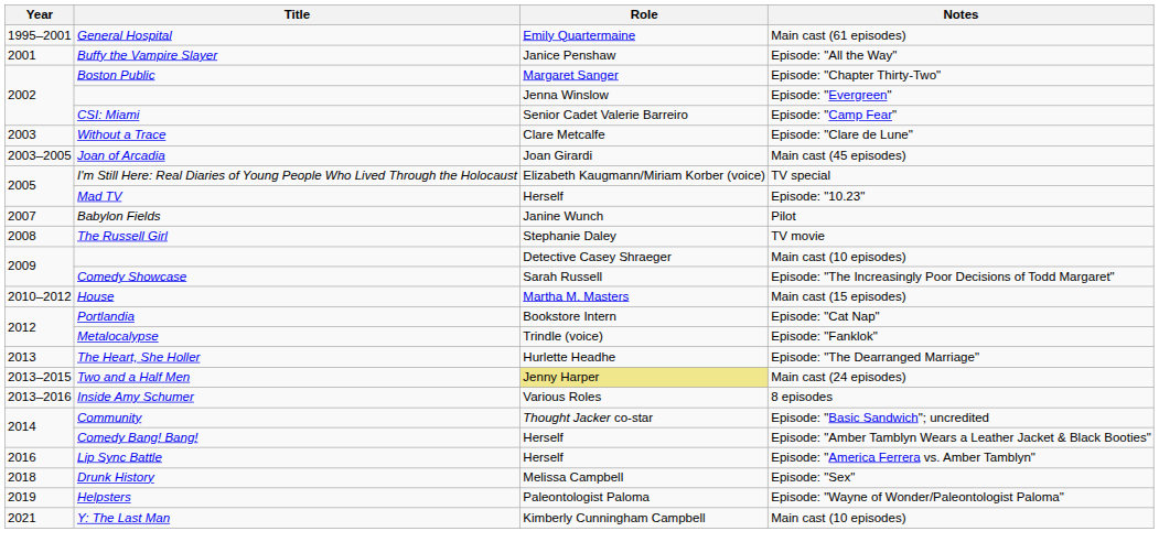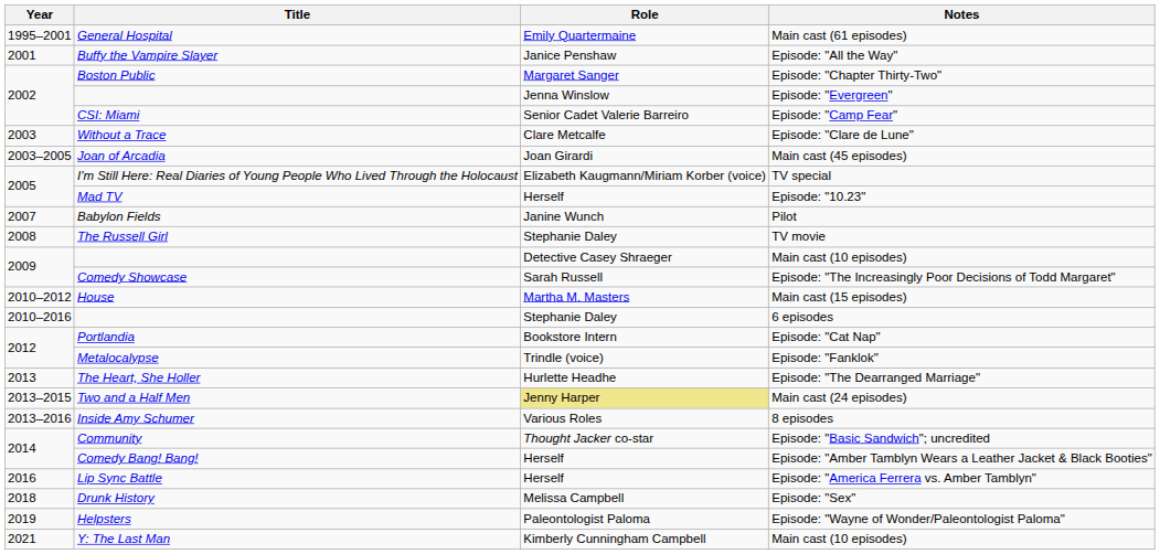+ row: 2010–2016 | Stephanie Daley | 6 episodes
